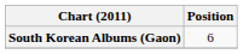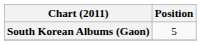South Korean Albums (Gaon) | Position: 6 -> 5
